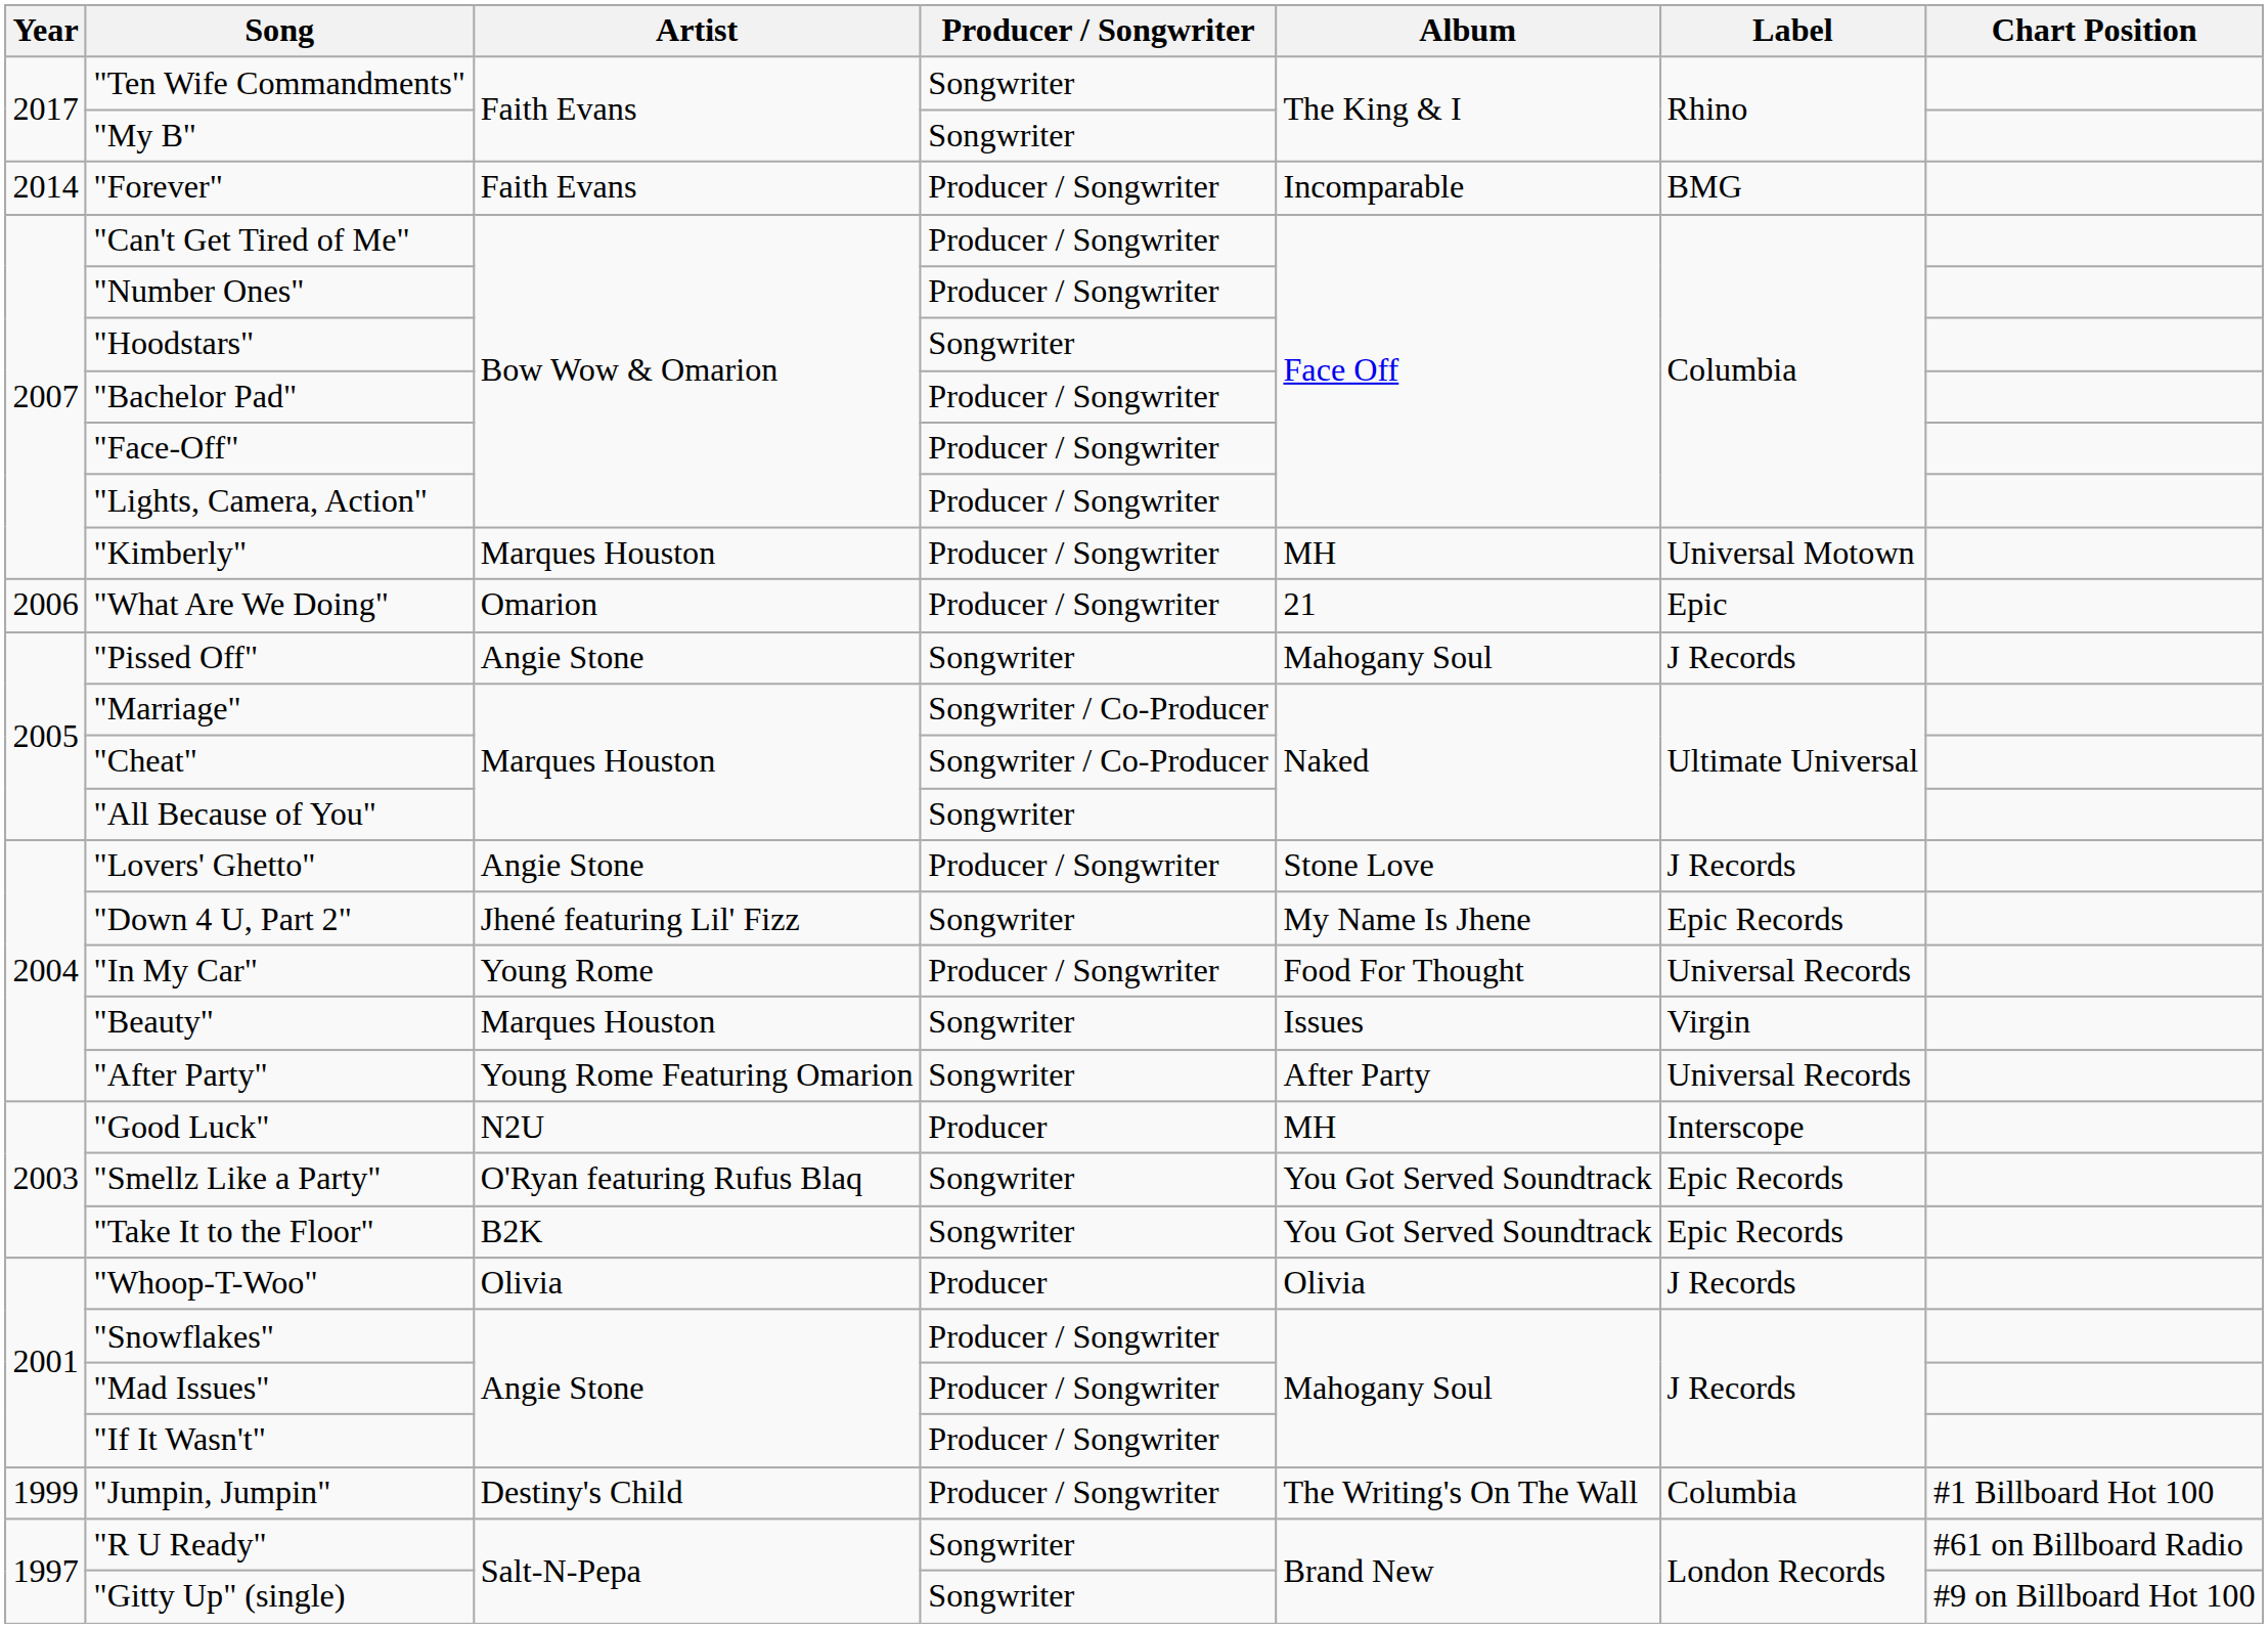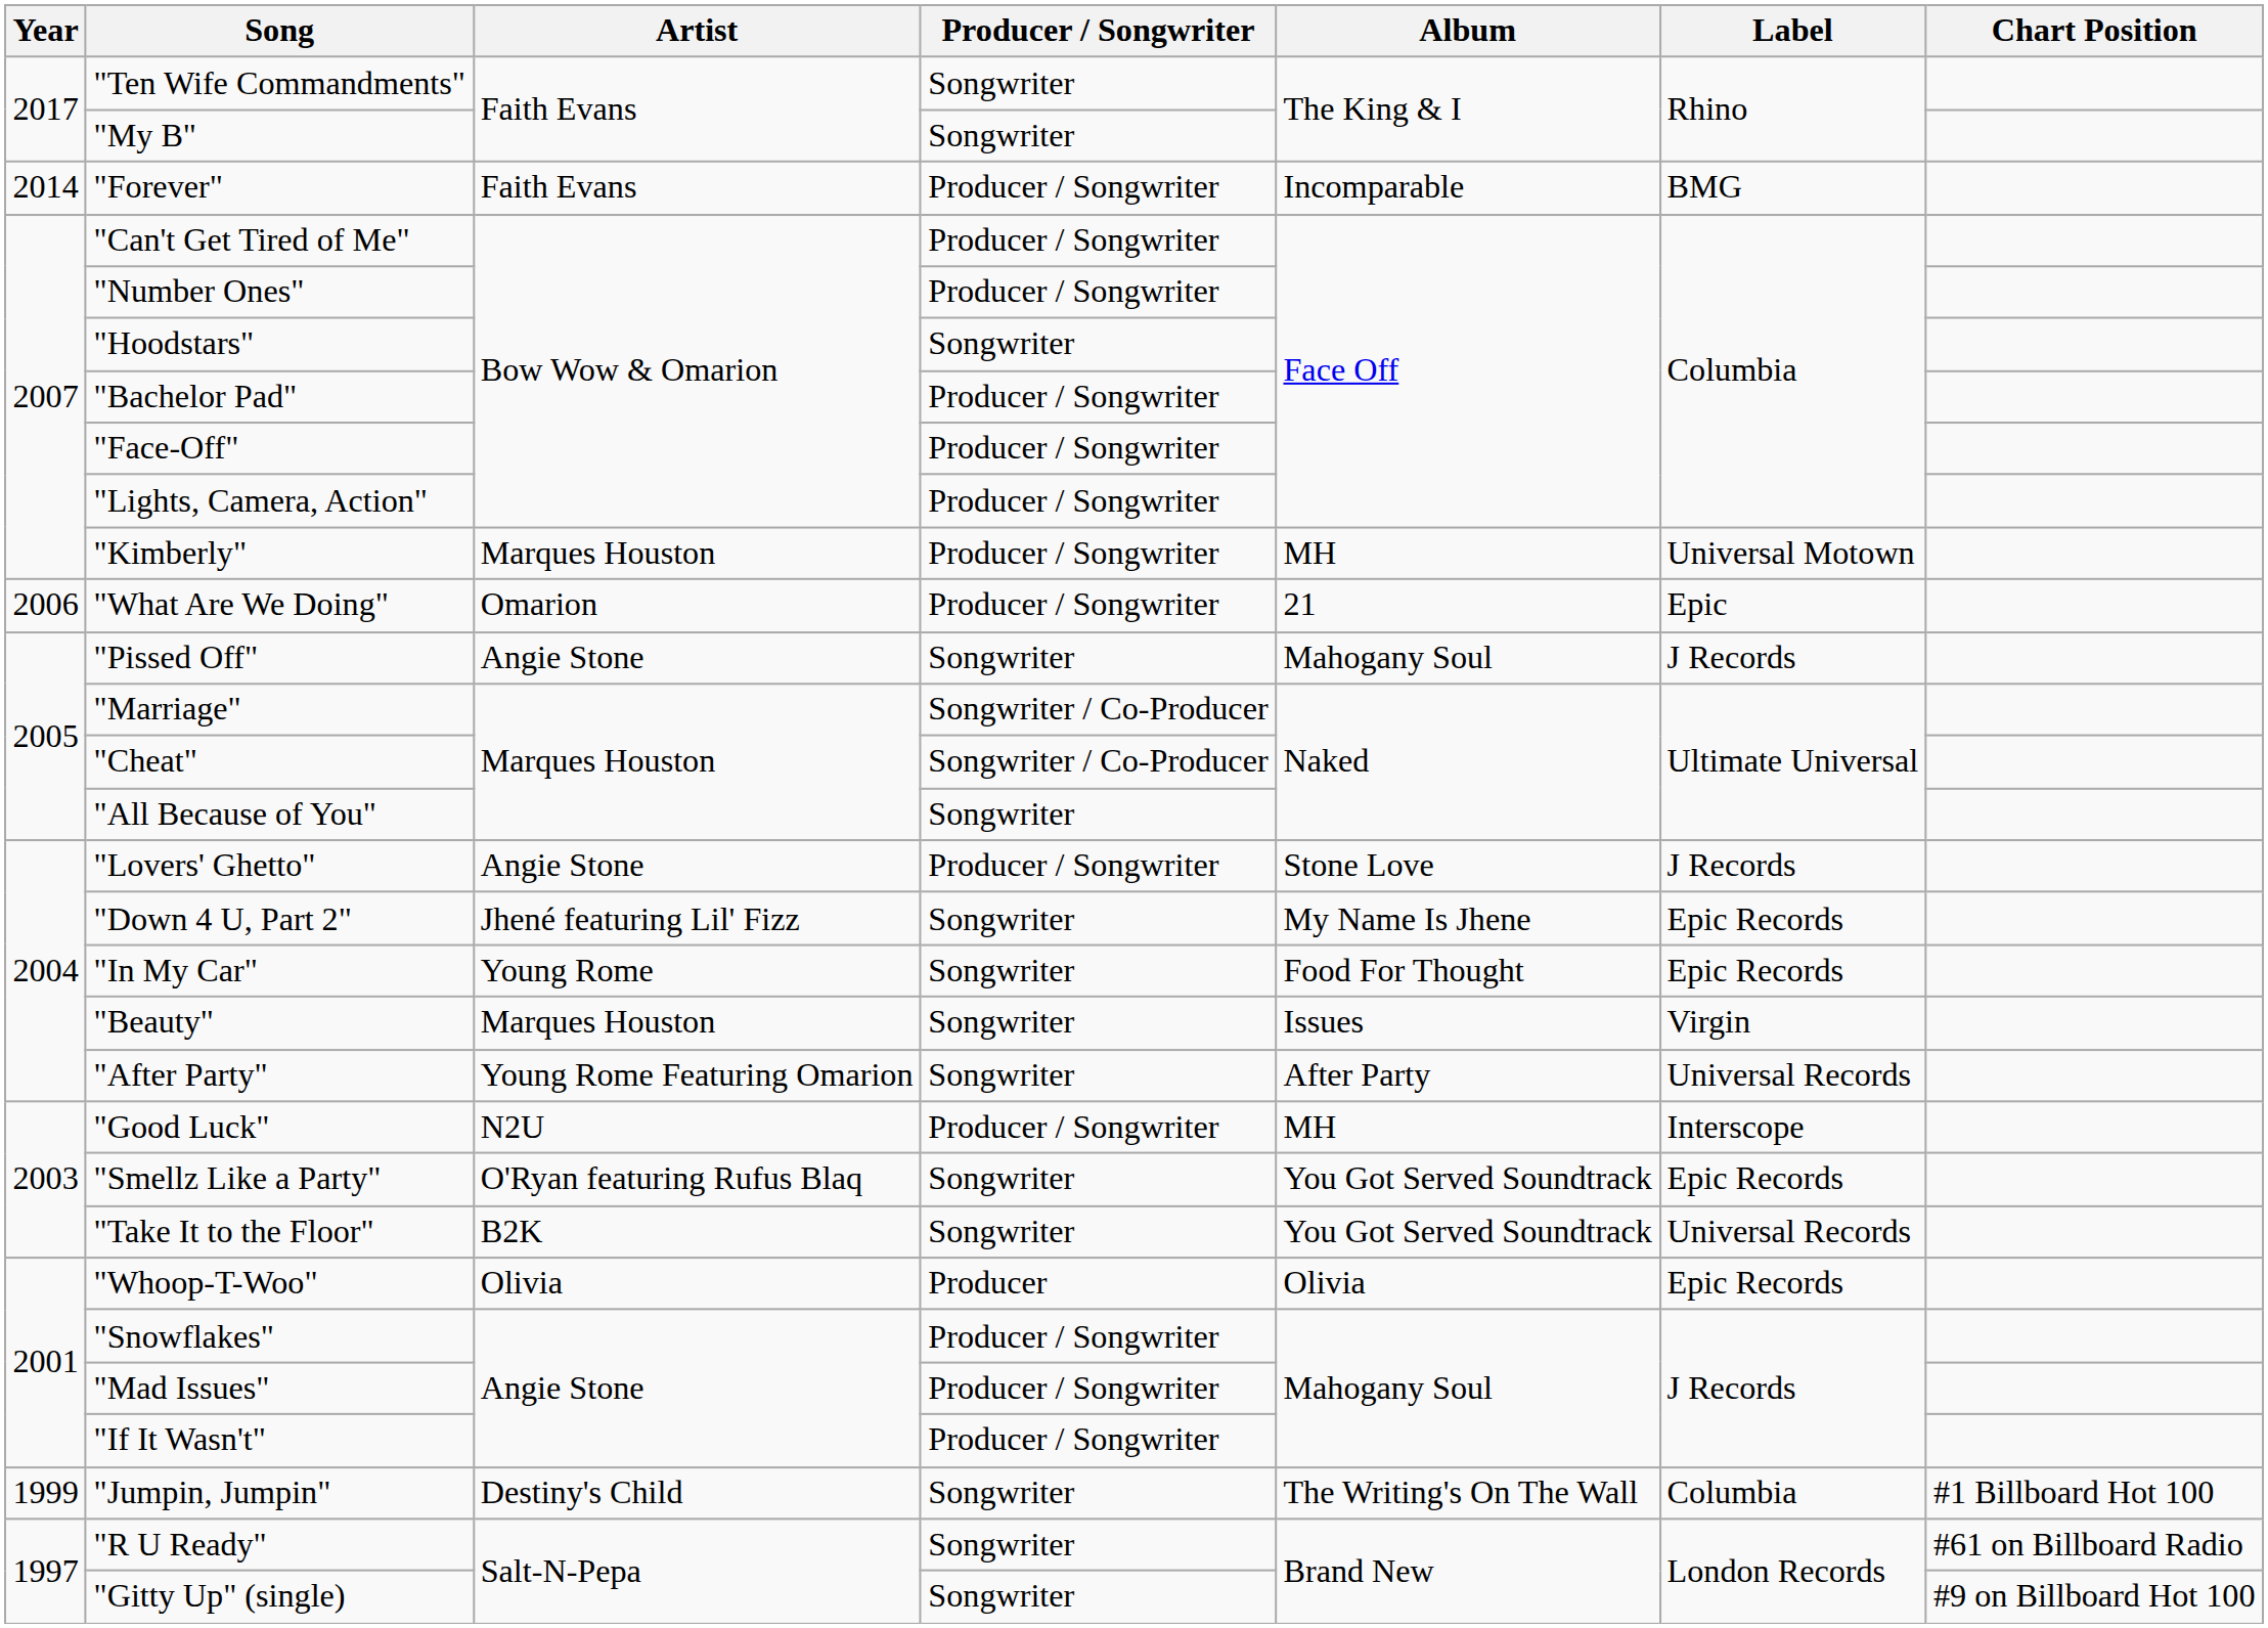"In My Car" | Producer / Songwriter: Producer / Songwriter -> Songwriter
"In My Car" | Label: Universal Records -> Epic Records
"Good Luck" | Producer / Songwriter: Producer -> Producer / Songwriter
"Take It to the Floor" | Label: Epic Records -> Universal Records
"Whoop-T-Woo" | Label: J Records -> Epic Records
"Jumpin, Jumpin" | Producer / Songwriter: Producer / Songwriter -> Songwriter
